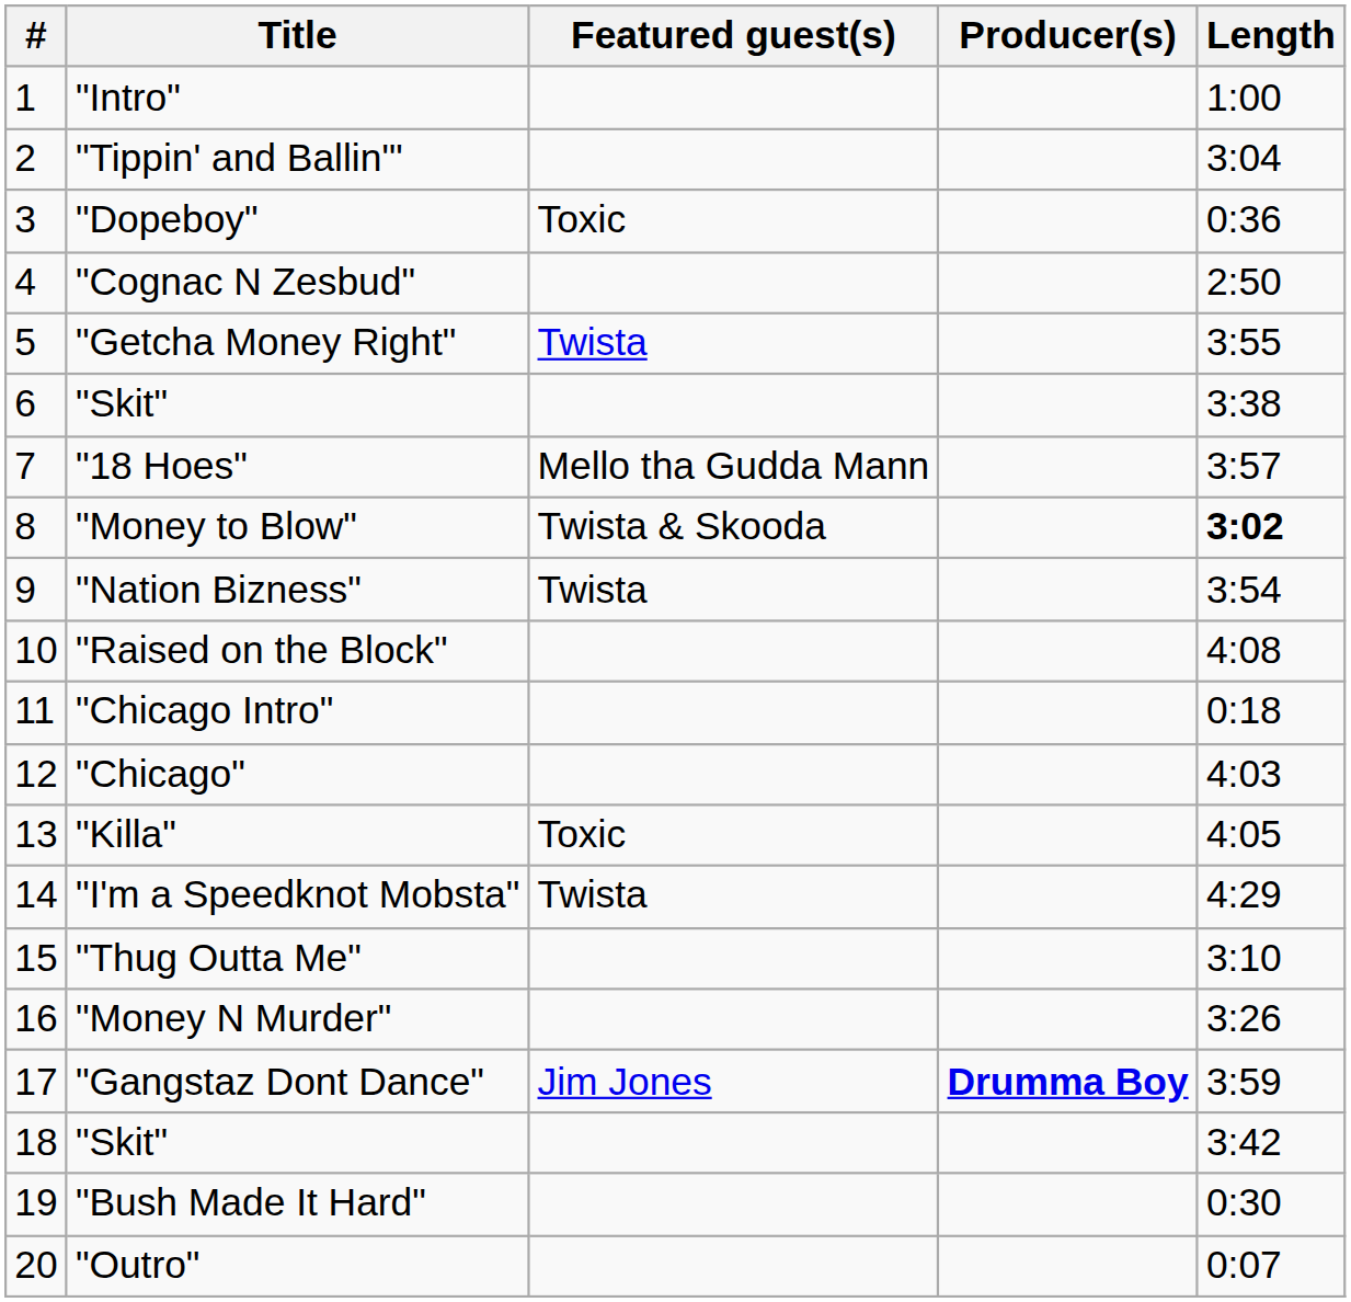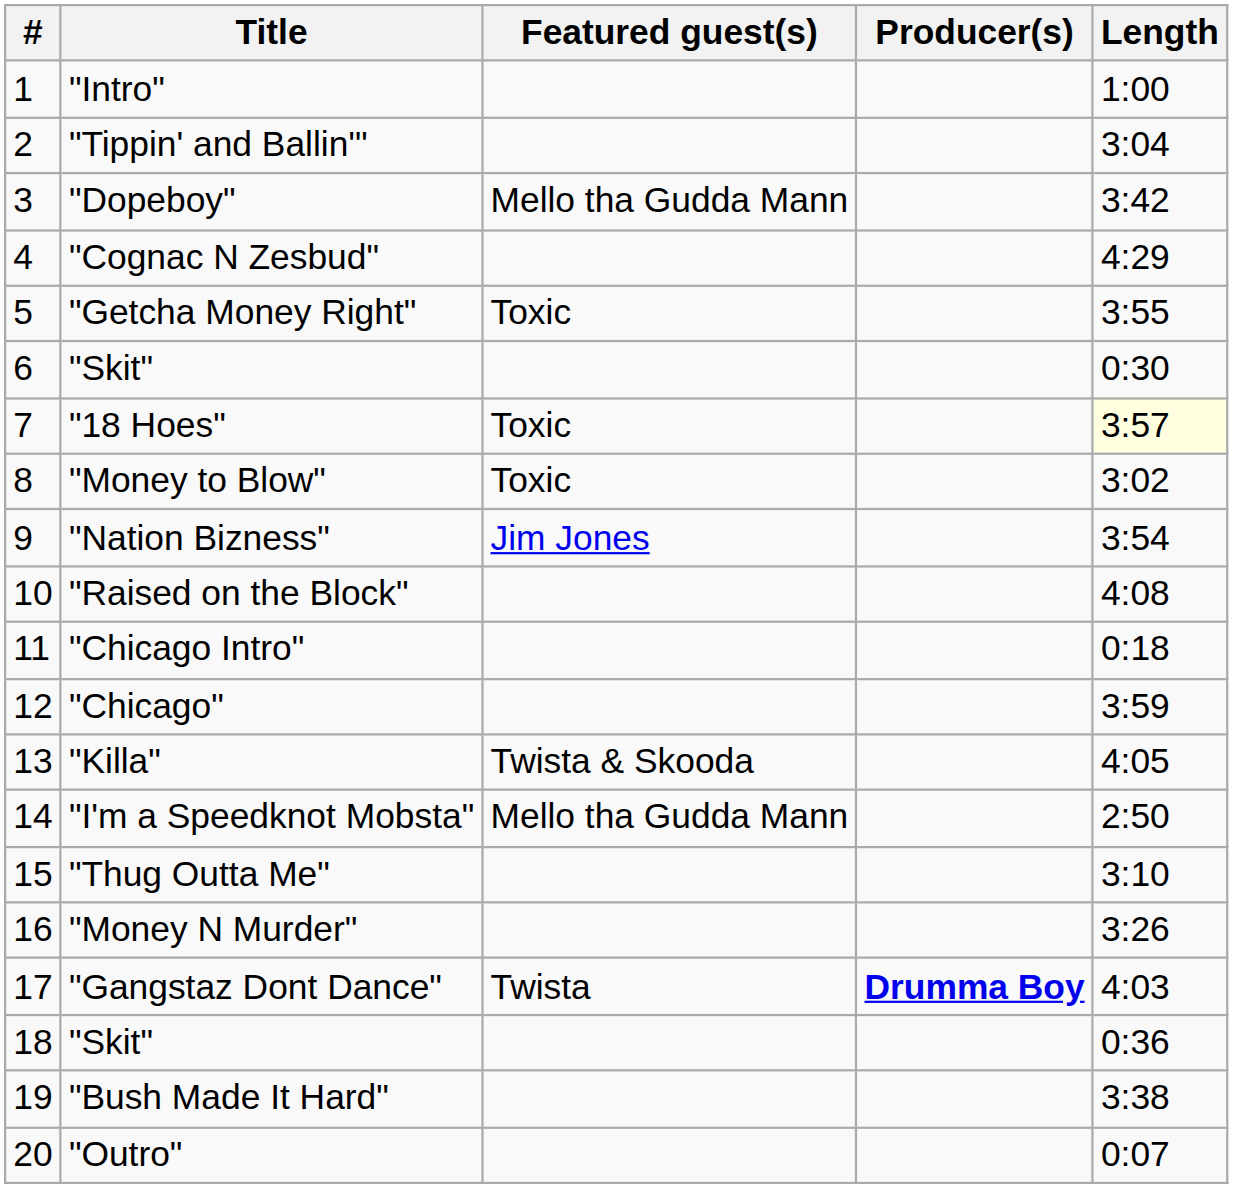"Dopeboy" | Featured guest(s): Toxic -> Mello tha Gudda Mann
"Dopeboy" | Length: 0:36 -> 3:42
"Cognac N Zesbud" | Length: 2:50 -> 4:29
"Getcha Money Right" | Featured guest(s): Twista -> Toxic
6 / "Skit" | Length: 3:38 -> 0:30
"18 Hoes" | Featured guest(s): Mello tha Gudda Mann -> Toxic
"18 Hoes" | Length: no background -> lightyellow background
"Money to Blow" | Featured guest(s): Twista & Skooda -> Toxic
"Money to Blow" | Length: bold -> normal
"Nation Bizness" | Featured guest(s): Twista -> Jim Jones
"Chicago" | Length: 4:03 -> 3:59
"Killa" | Featured guest(s): Toxic -> Twista & Skooda
"I'm a Speedknot Mobsta" | Featured guest(s): Twista -> Mello tha Gudda Mann
"I'm a Speedknot Mobsta" | Length: 4:29 -> 2:50
"Gangstaz Dont Dance" | Featured guest(s): Jim Jones -> Twista
"Gangstaz Dont Dance" | Length: 3:59 -> 4:03
18 / "Skit" | Length: 3:42 -> 0:36
"Bush Made It Hard" | Length: 0:30 -> 3:38
